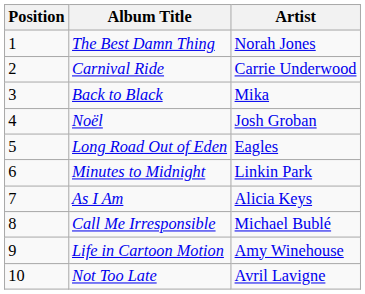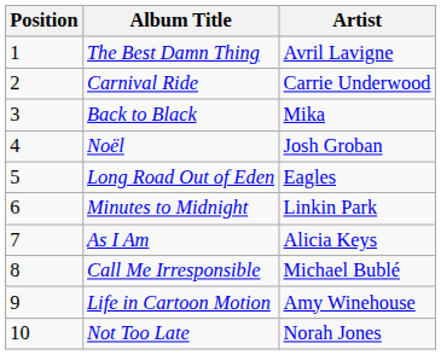The Best Damn Thing | Artist: Norah Jones -> Avril Lavigne
Not Too Late | Artist: Avril Lavigne -> Norah Jones
